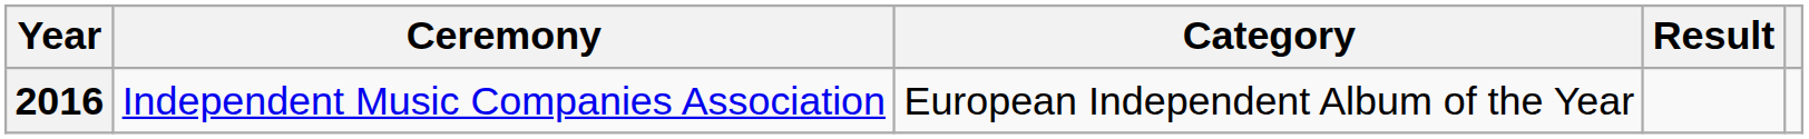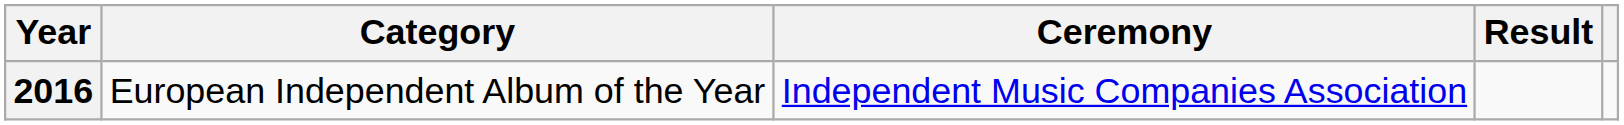columns swapped: Ceremony <-> Category
